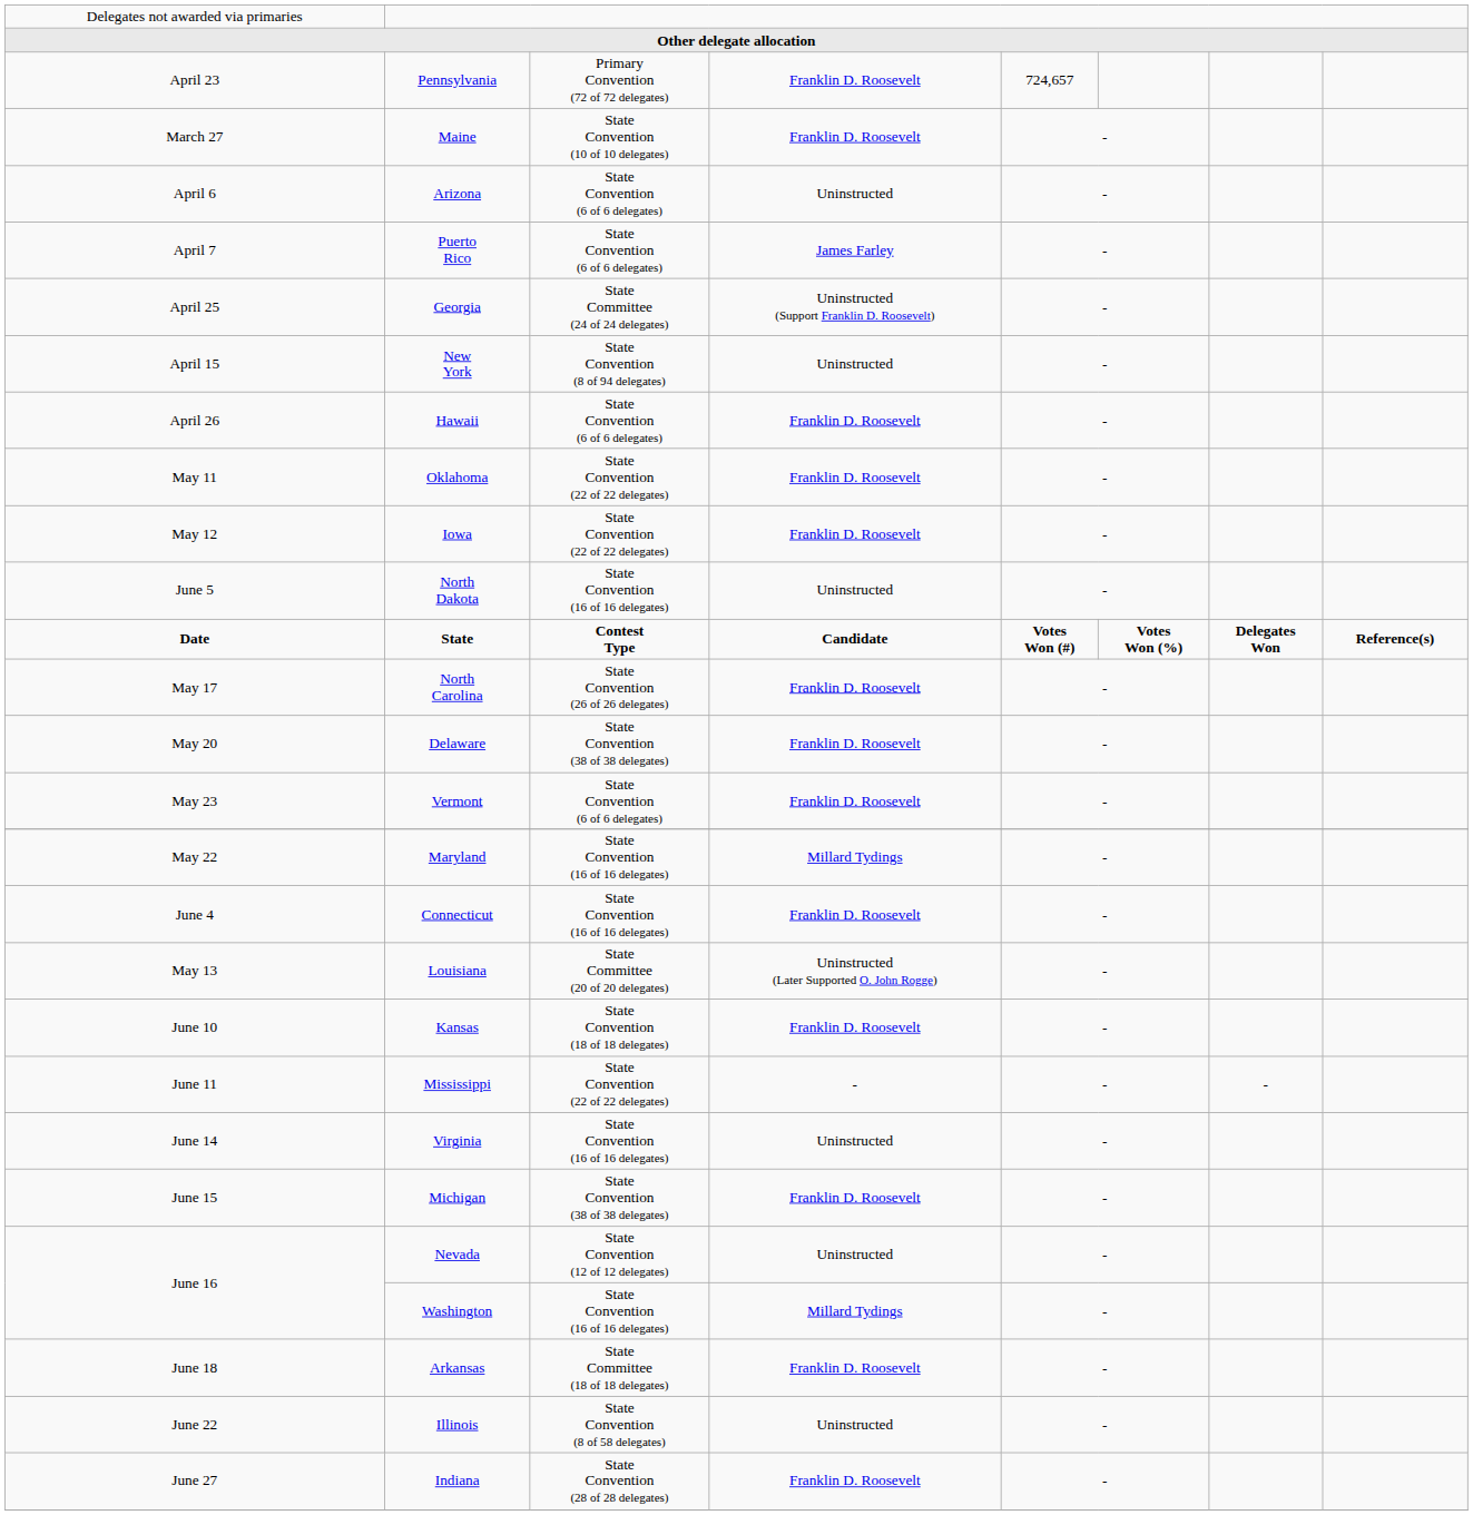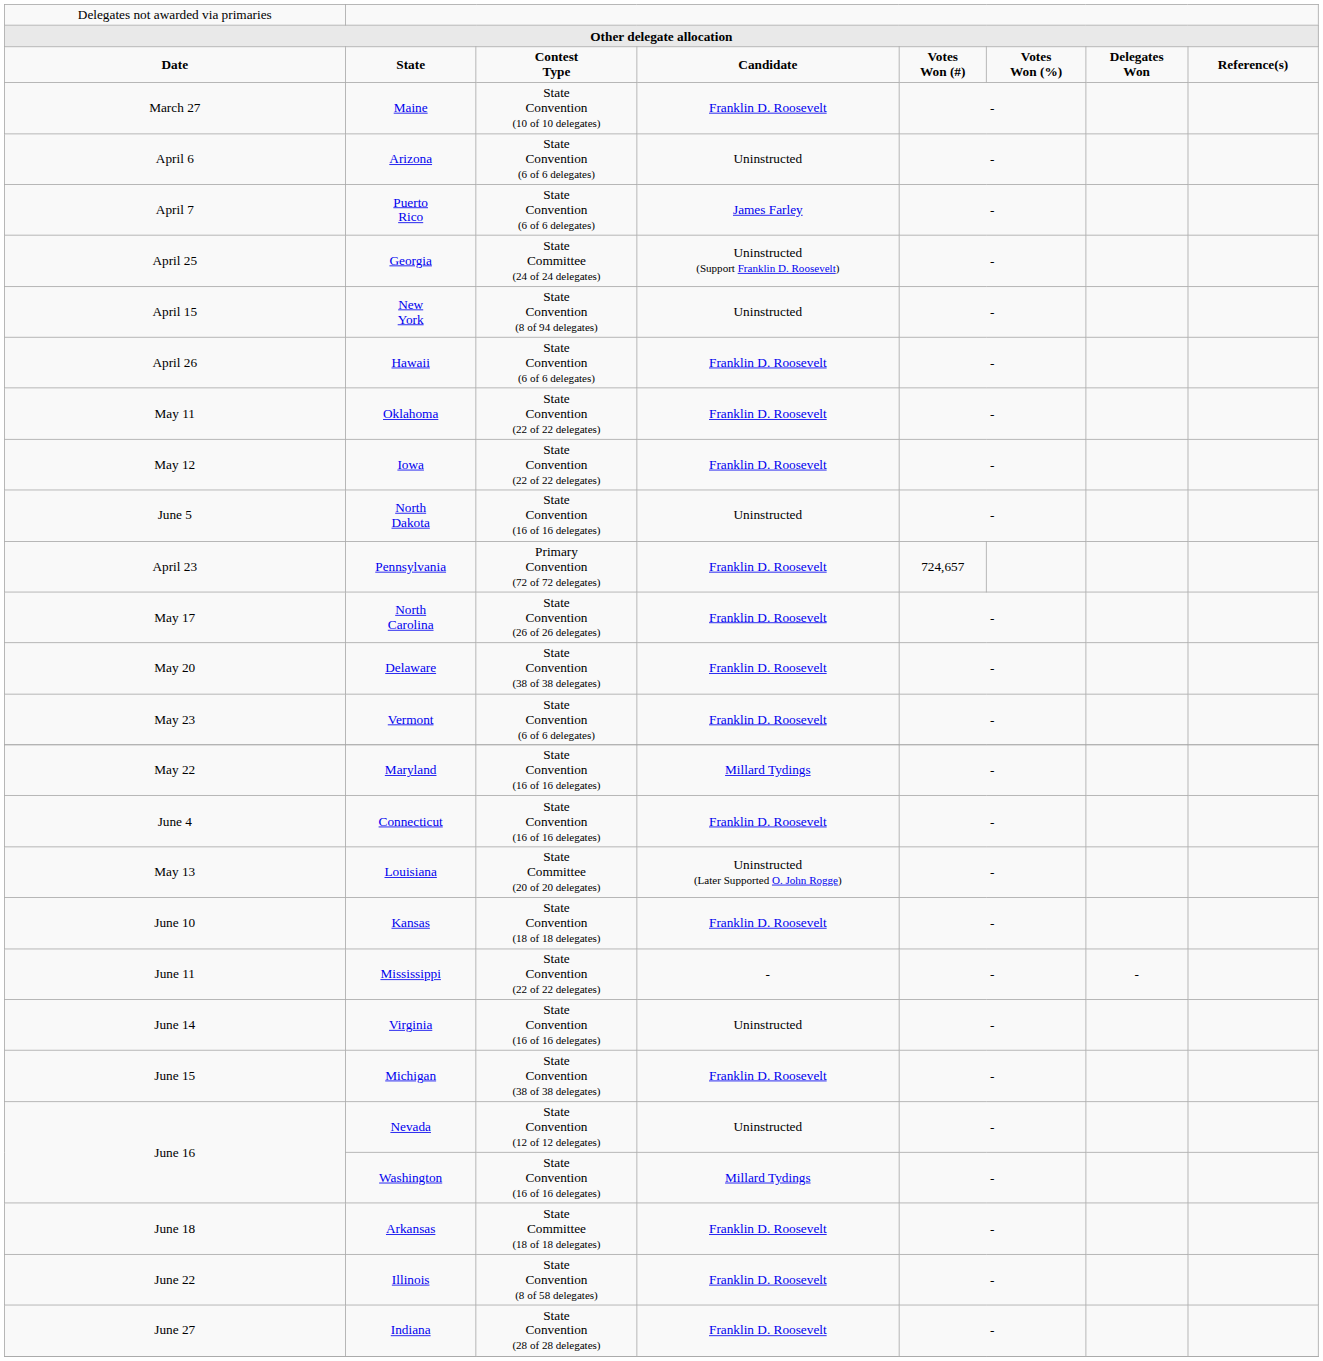rows swapped: State <-> Pennsylvania
Illinois | column 4: Uninstructed -> Franklin D. Roosevelt
